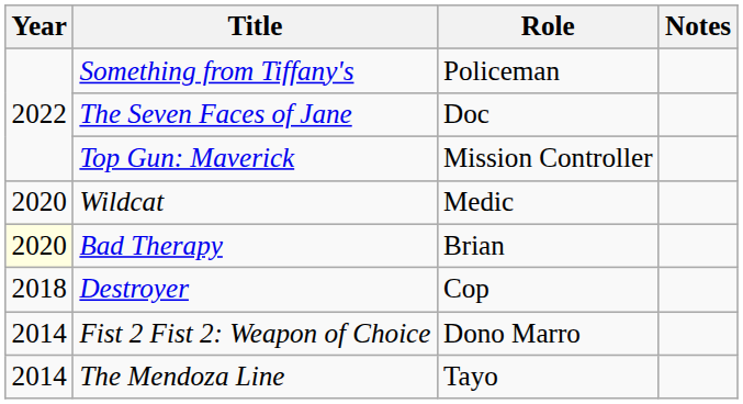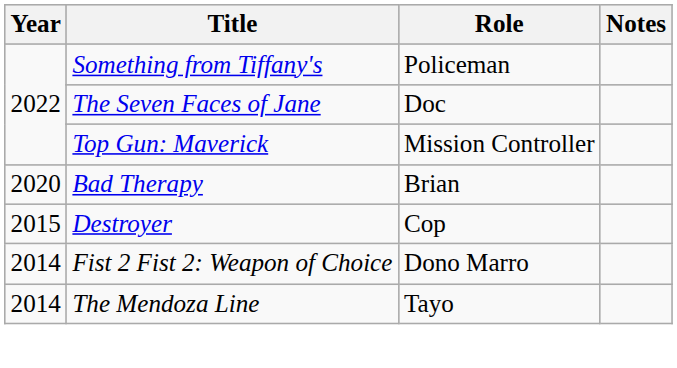- row: 2020 | Wildcat | Medic
Bad Therapy | Year: lightyellow background -> no background
Destroyer | Year: 2018 -> 2015
